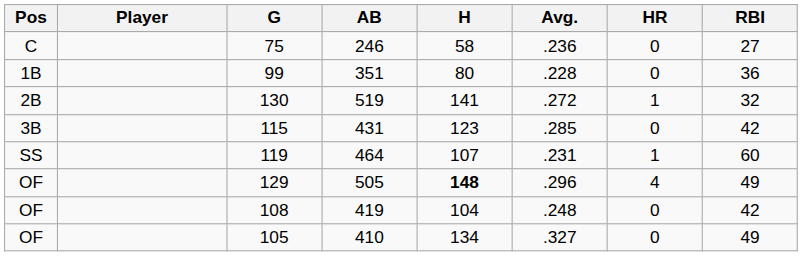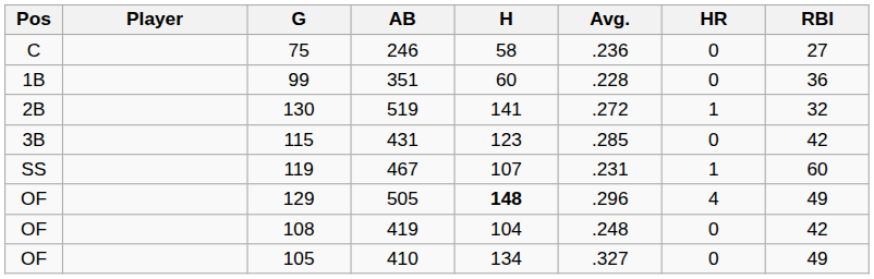99 | H: 80 -> 60
119 | AB: 464 -> 467
